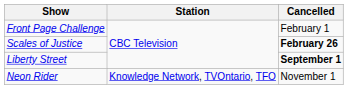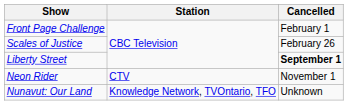Scales of Justice | Cancelled: bold -> normal
Neon Rider | Station: Knowledge Network, TVOntario, TFO -> CTV
+ row: Nunavut: Our Land | Knowledge Network, TVOntario, TFO | Unknown
